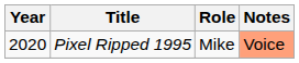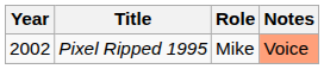Pixel Ripped 1995 | Year: 2020 -> 2002
